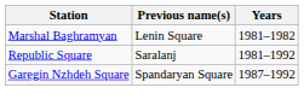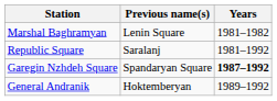Garegin Nzhdeh Square | Years: normal -> bold
+ row: General Andranik | Hoktemberyan | 1989–1992
